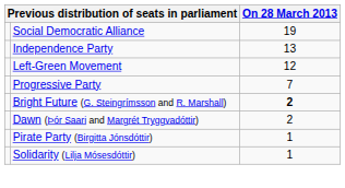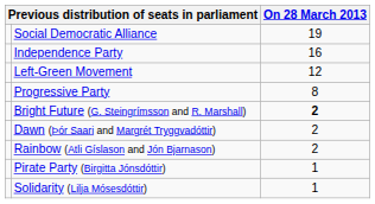Independence Party | On 28 March 2013: 13 -> 16
Progressive Party | On 28 March 2013: 7 -> 8
+ row: Rainbow (Atli Gíslason and Jón Bjarnason) | 2
